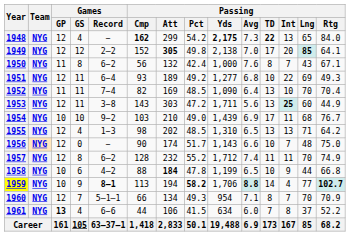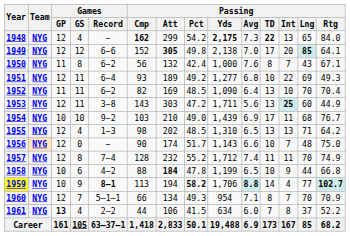1949 | Games / Record: 2–2 -> 6−6
1952 | Games / Record: 7−4 -> 6–2
1957 | Games / Record: 6–2 -> 7−4
1961 | Games / Record: 6−6 -> 2–2
